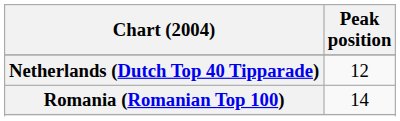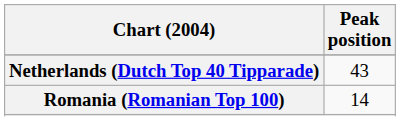Netherlands (Dutch Top 40 Tipparade) | Peak position: 12 -> 43
